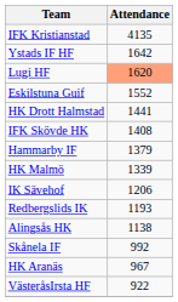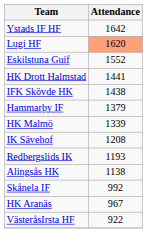- row: IFK Kristianstad | 4135
IFK Skövde HK | Attendance: 1408 -> 1438
IK Sävehof | Attendance: 1206 -> 1208
